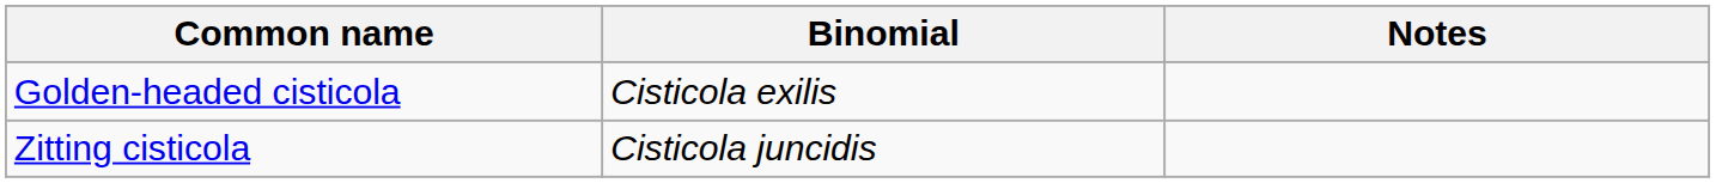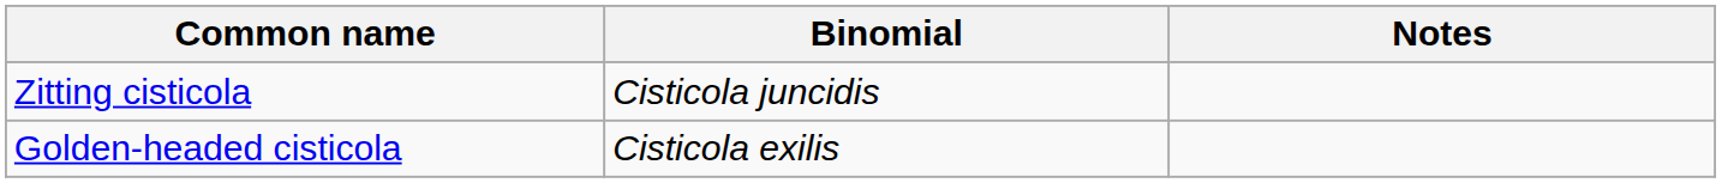rows swapped: Zitting cisticola <-> Golden-headed cisticola
